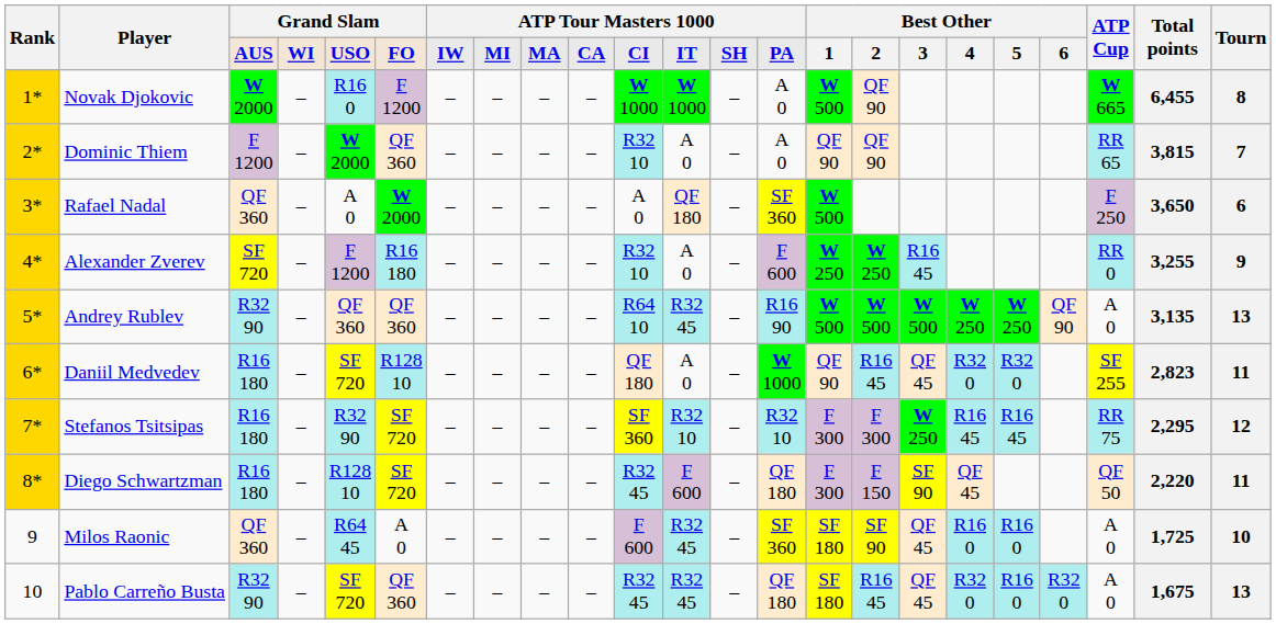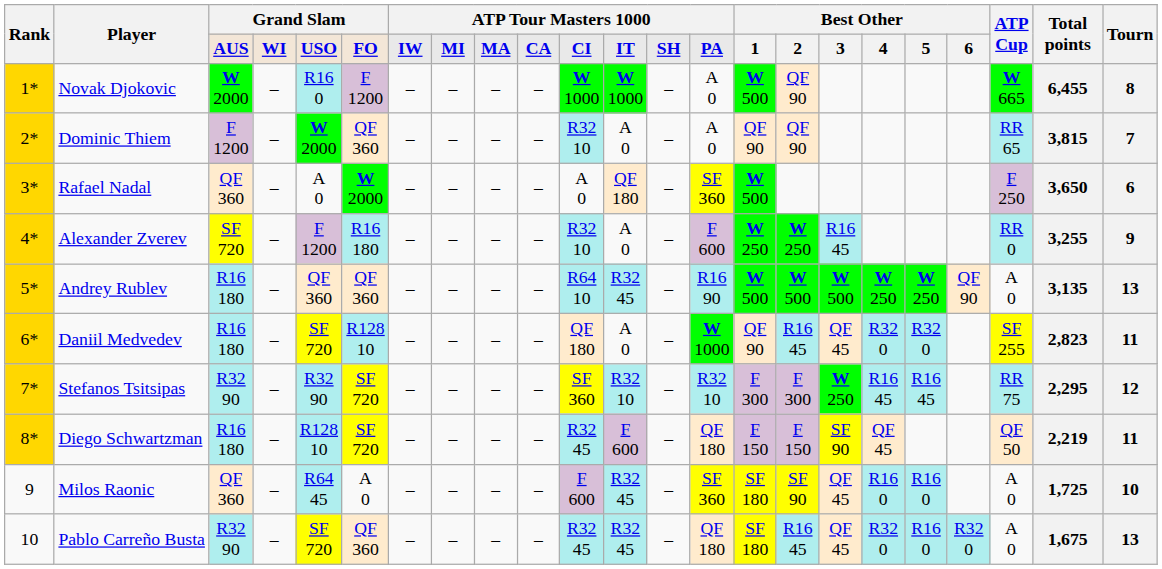Andrey Rublev | column 3: R32 90 -> R16 180
Stefanos Tsitsipas | column 3: R16 180 -> R32 90
Diego Schwartzman | column 15: F 300 -> F 150
Diego Schwartzman | Total points: 2,220 -> 2,219
